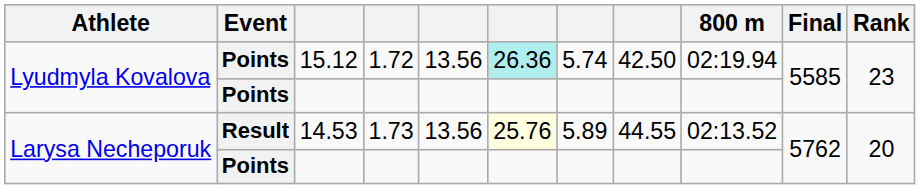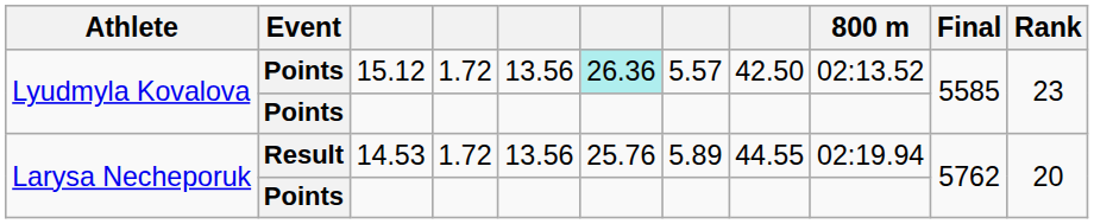15.12 | column 7: 5.74 -> 5.57
15.12 | 800 m: 02:19.94 -> 02:13.52
14.53 | column 4: 1.73 -> 1.72
14.53 | column 6: lightyellow background -> no background
14.53 | 800 m: 02:13.52 -> 02:19.94
